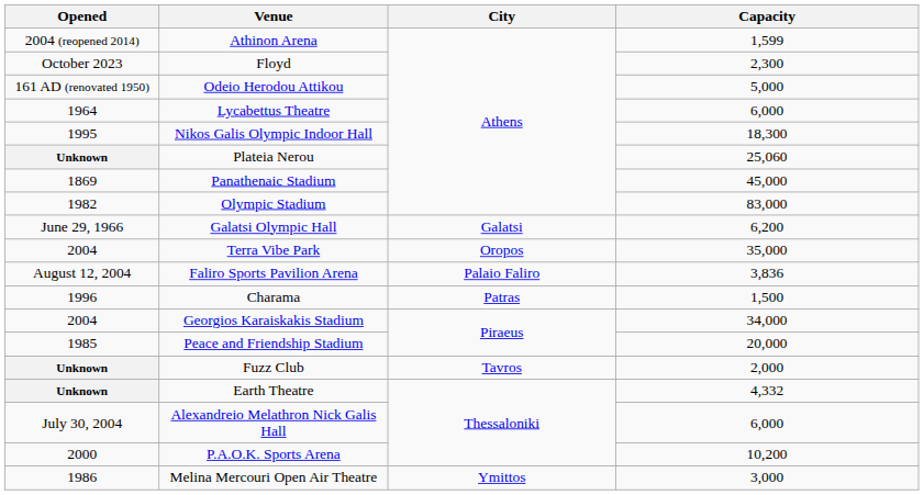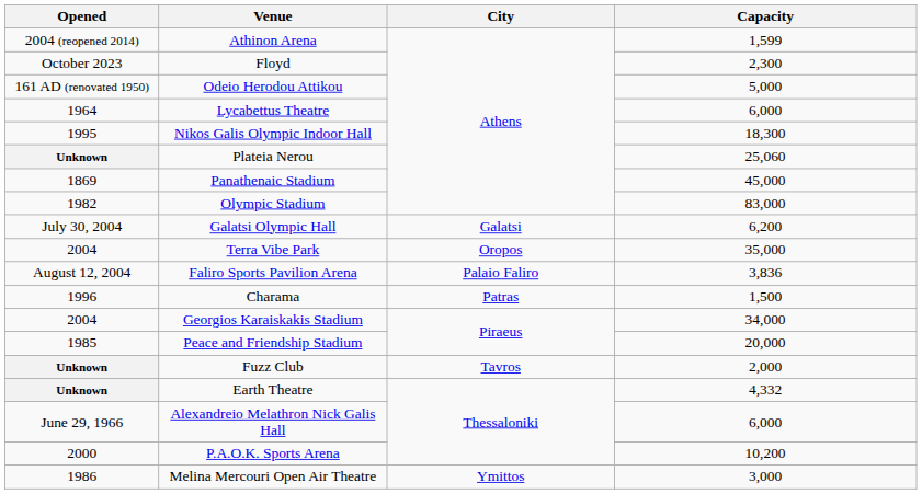Galatsi Olympic Hall | Opened: June 29, 1966 -> July 30, 2004
Alexandreio Melathron Nick Galis Hall | Opened: July 30, 2004 -> June 29, 1966
